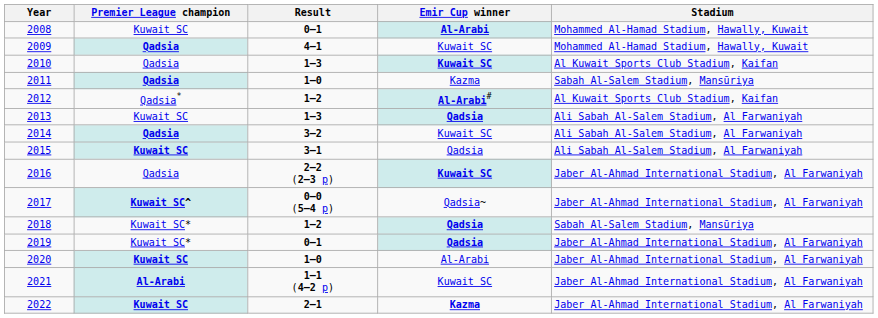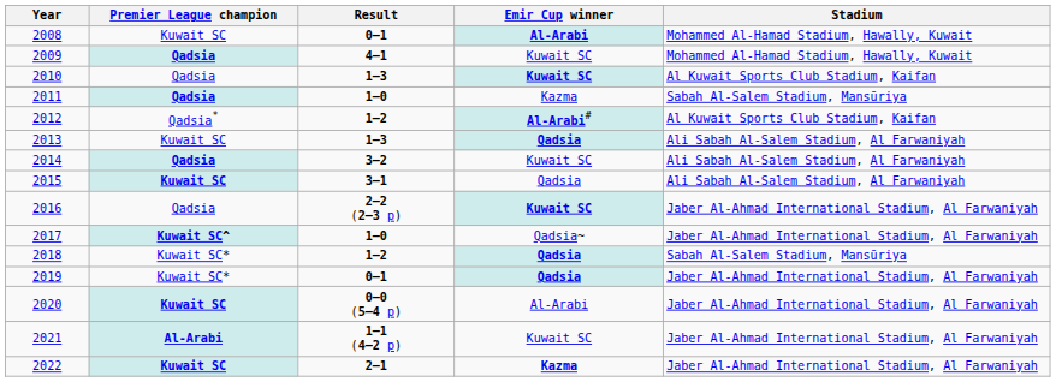2017 | Result: 0–0 (5–4 p) -> 1–0
2020 | Result: 1–0 -> 0–0 (5–4 p)
